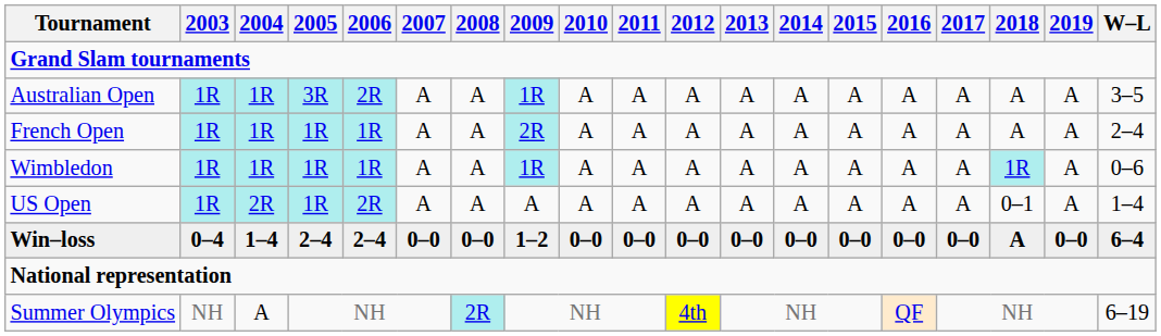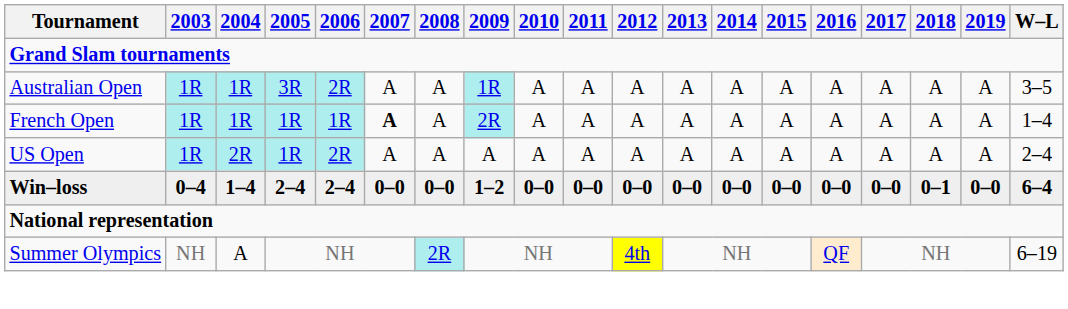French Open | 2007: normal -> bold
French Open | W–L: 2–4 -> 1–4
- row: Wimbledon | 1R | 1R | 1R | 1R | A | A | 1R | A | A | A | A | A | A | A | A | 1R | A | 0–6
US Open | 2018: 0–1 -> A
US Open | W–L: 1–4 -> 2–4
Win–loss | 2018: A -> 0–1
